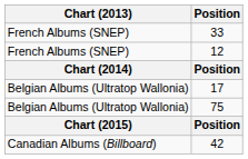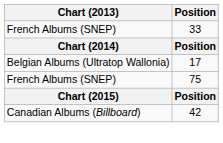- row: French Albums (SNEP) | 12
75 | Chart (2013): Belgian Albums (Ultratop Wallonia) -> French Albums (SNEP)
